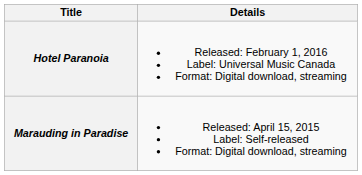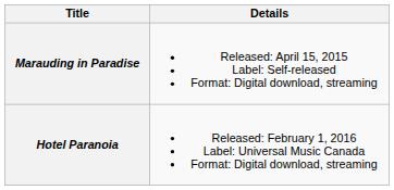rows swapped: Marauding in Paradise <-> Hotel Paranoia
